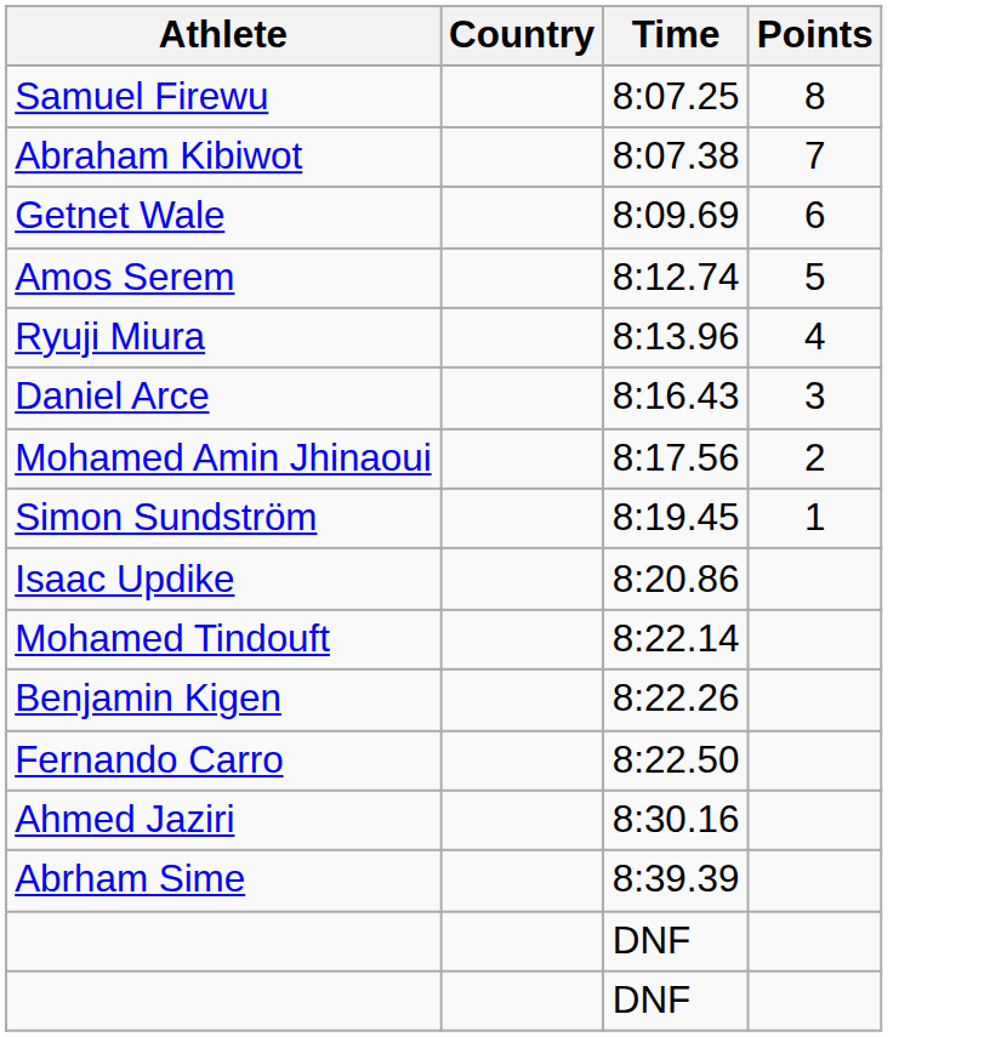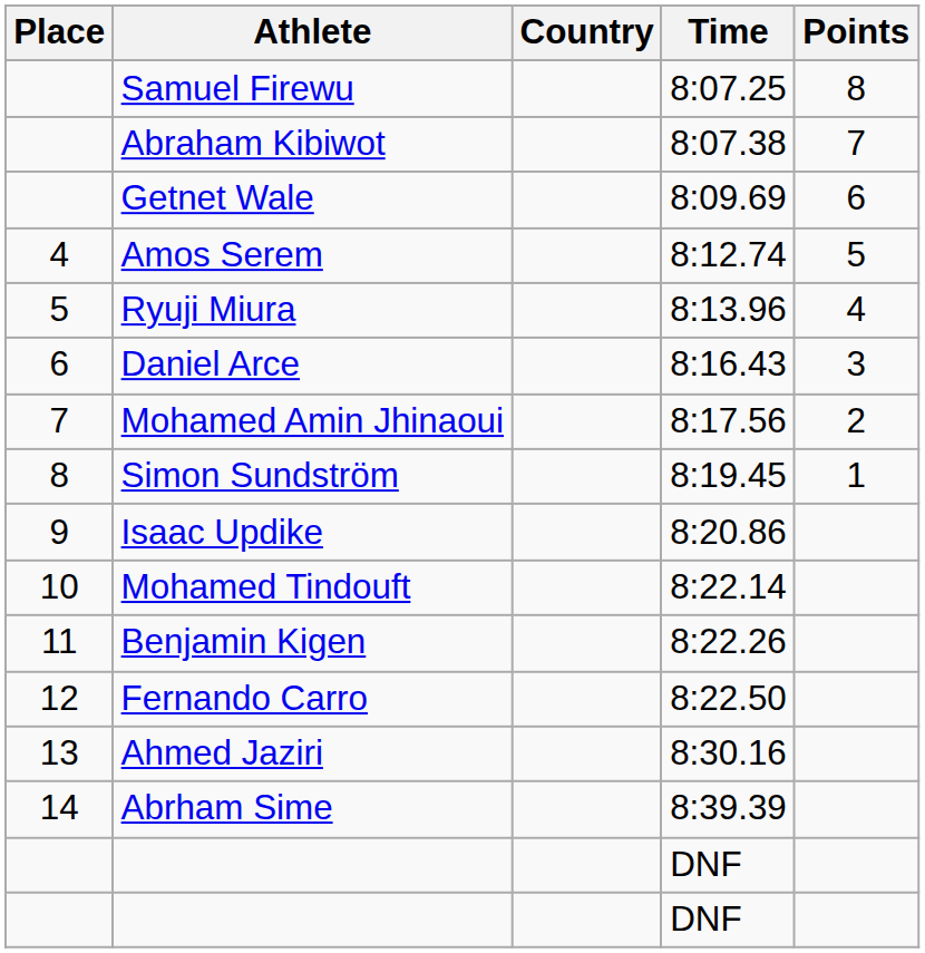+ column: Place | 4 | 5 | 6 | 7 | 8 | 9 | 10 | 11 | 12 | 13 | 14
